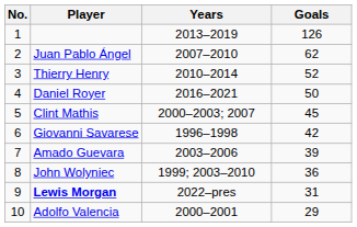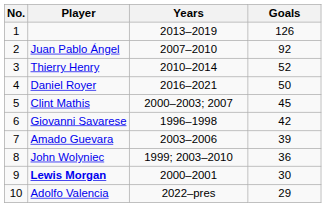Juan Pablo Ángel | Goals: 62 -> 92
Lewis Morgan | Years: 2022–pres -> 2000–2001
Lewis Morgan | Goals: 31 -> 30
Adolfo Valencia | Years: 2000–2001 -> 2022–pres
